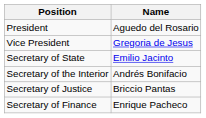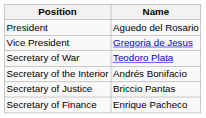+ row: Secretary of War | Teodoro Plata
- row: Secretary of State | Emilio Jacinto
